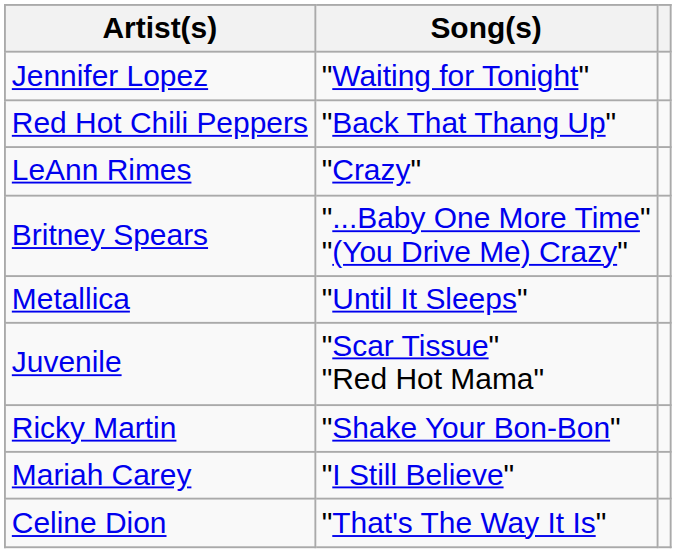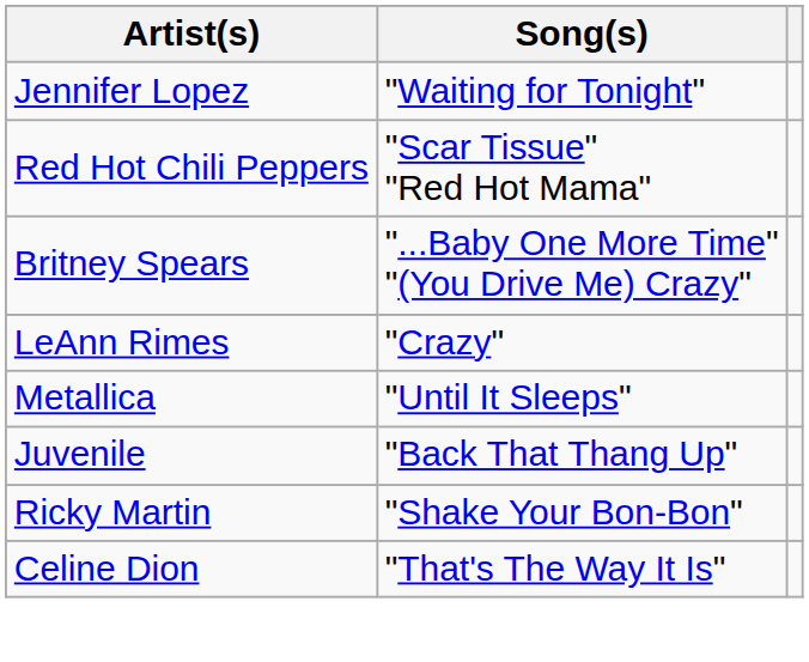Red Hot Chili Peppers | Song(s): "Back That Thang Up" -> "Scar Tissue" "Red Hot Mama"
rows swapped: Britney Spears <-> LeAnn Rimes
Juvenile | Song(s): "Scar Tissue" "Red Hot Mama" -> "Back That Thang Up"
- row: Mariah Carey | "I Still Believe"
